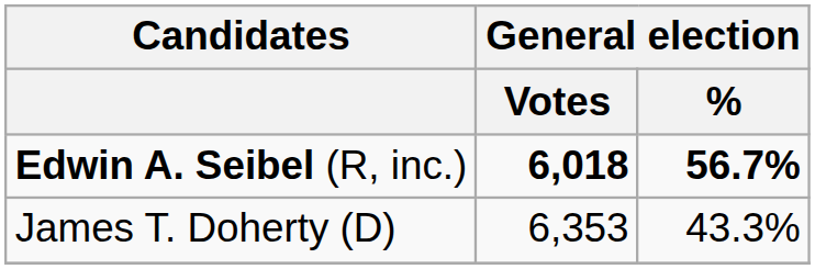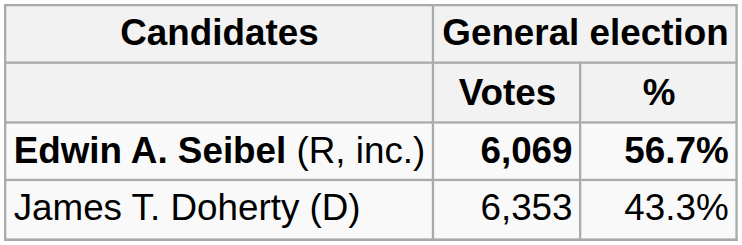Edwin A. Seibel (R, inc.) | General election / Votes: 6,018 -> 6,069
